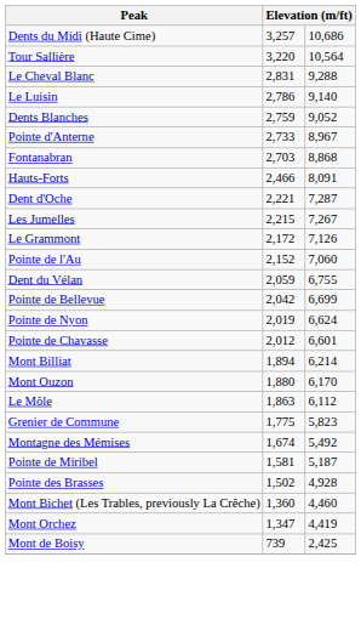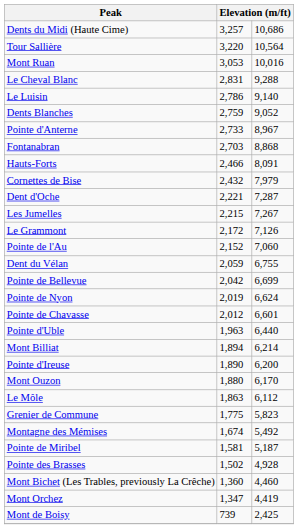+ row: Mont Ruan | 3,053 | 10,016
+ row: Cornettes de Bise | 2,432 | 7,979
+ row: Pointe d'Uble | 1,963 | 6,440
+ row: Pointe d'Ireuse | 1,890 | 6,200
